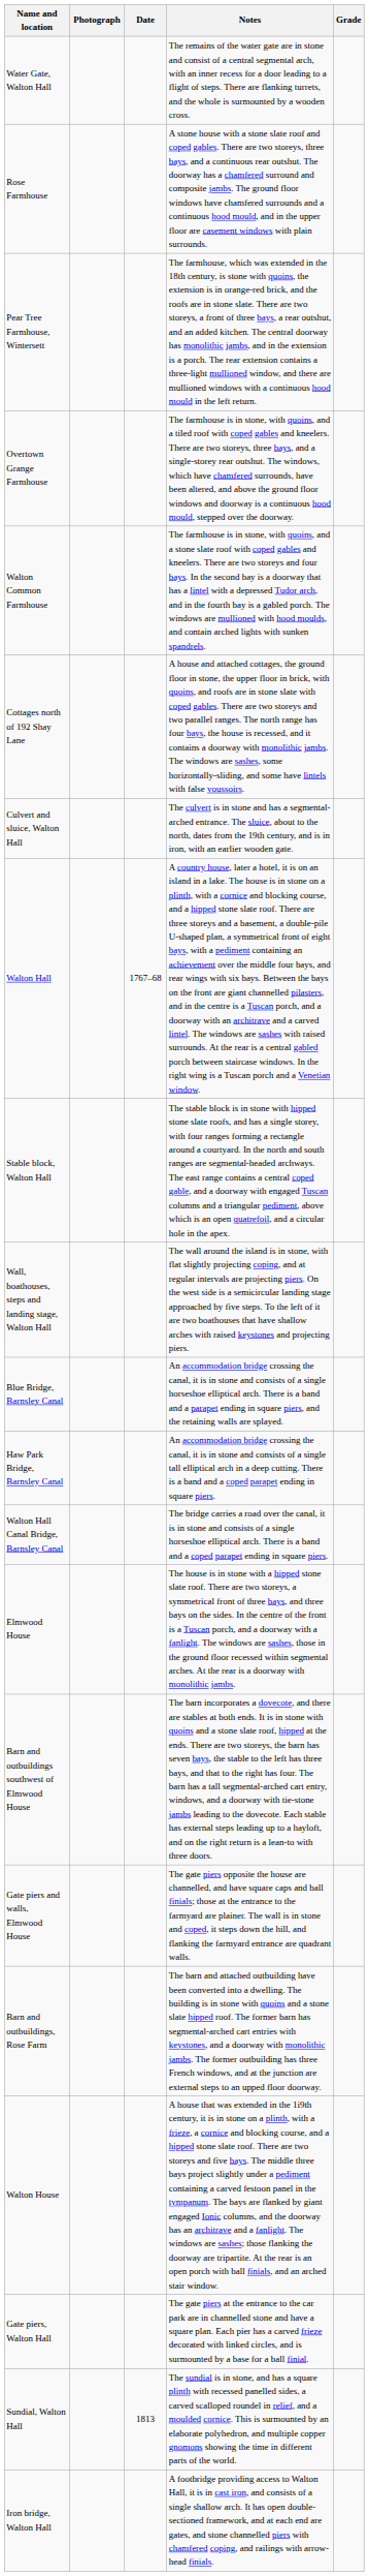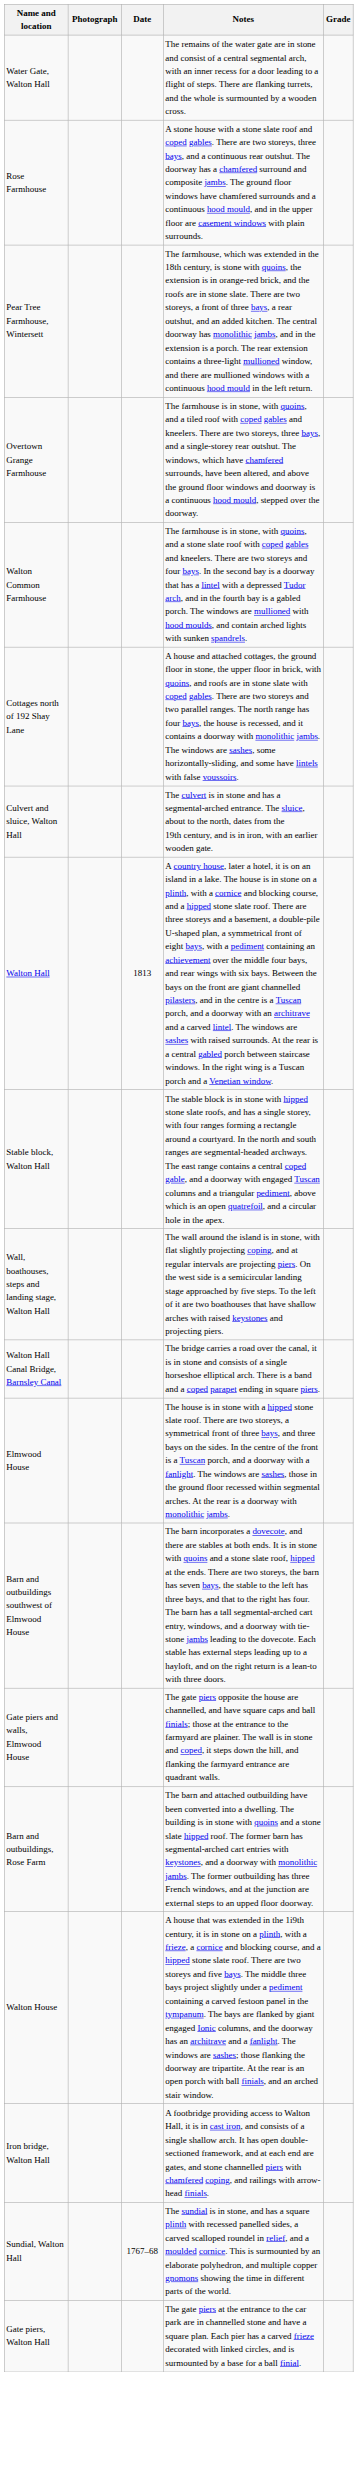Walton Hall | Date: 1767–68 -> 1813
- row: Blue Bridge, Barnsley Canal | An accommodation bridge crossing the canal, it is in stone and consists of a single horseshoe elliptical arch. There is a band and a parapet ending in square piers, and the retaining walls are splayed.
- row: Haw Park Bridge, Barnsley Canal | An accommodation bridge crossing the canal, it is in stone and consists of a single tall elliptical arch in a deep cutting. There is a band and a coped parapet ending in square piers.
rows swapped: Iron bridge, Walton Hall <-> Gate piers, Walton Hall
Sundial, Walton Hall | Date: 1813 -> 1767–68
